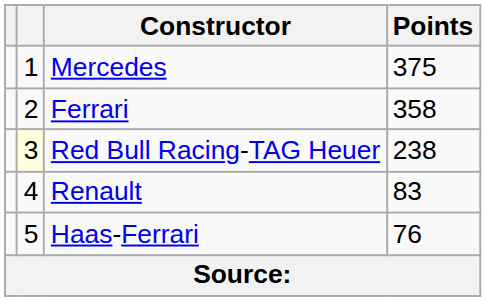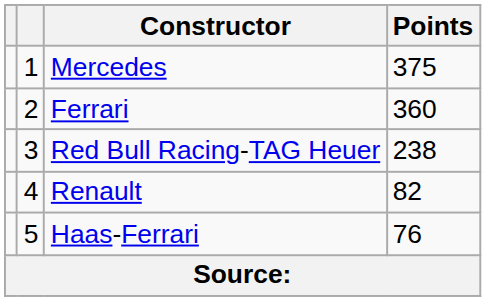Ferrari | Points: 358 -> 360
Red Bull Racing-TAG Heuer | column 2: lightyellow background -> no background
Renault | Points: 83 -> 82
